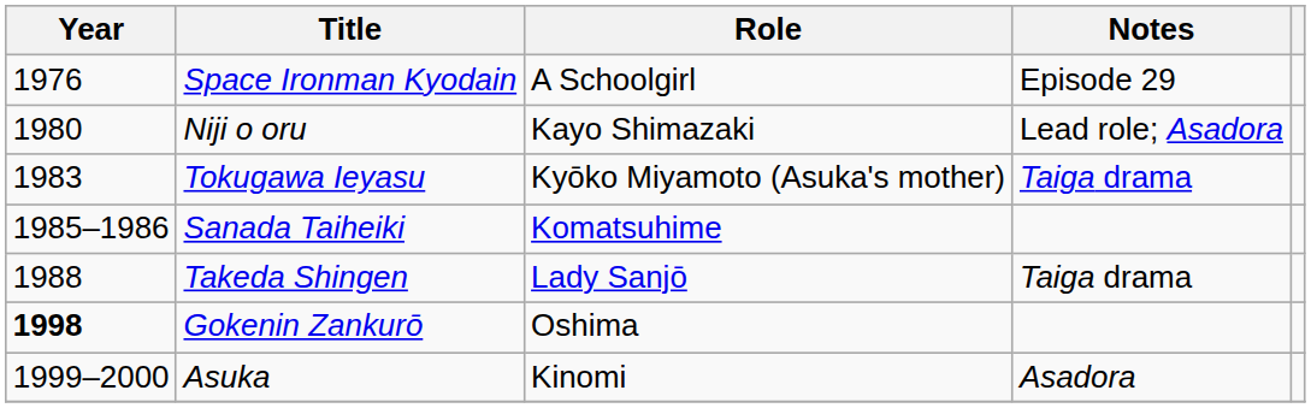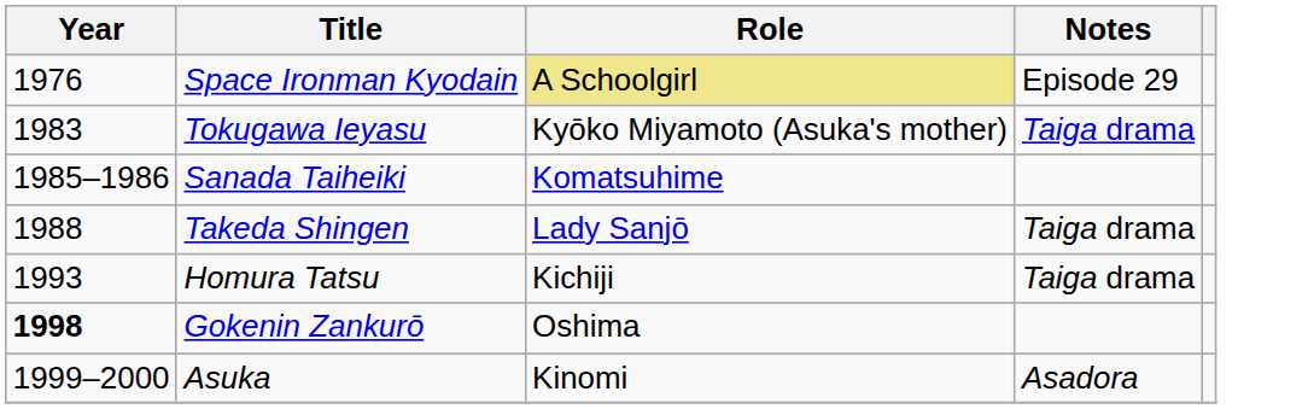Space Ironman Kyodain | Role: no background -> khaki background
- row: 1980 | Niji o oru | Kayo Shimazaki | Lead role; Asadora
+ row: 1993 | Homura Tatsu | Kichiji | Taiga drama
